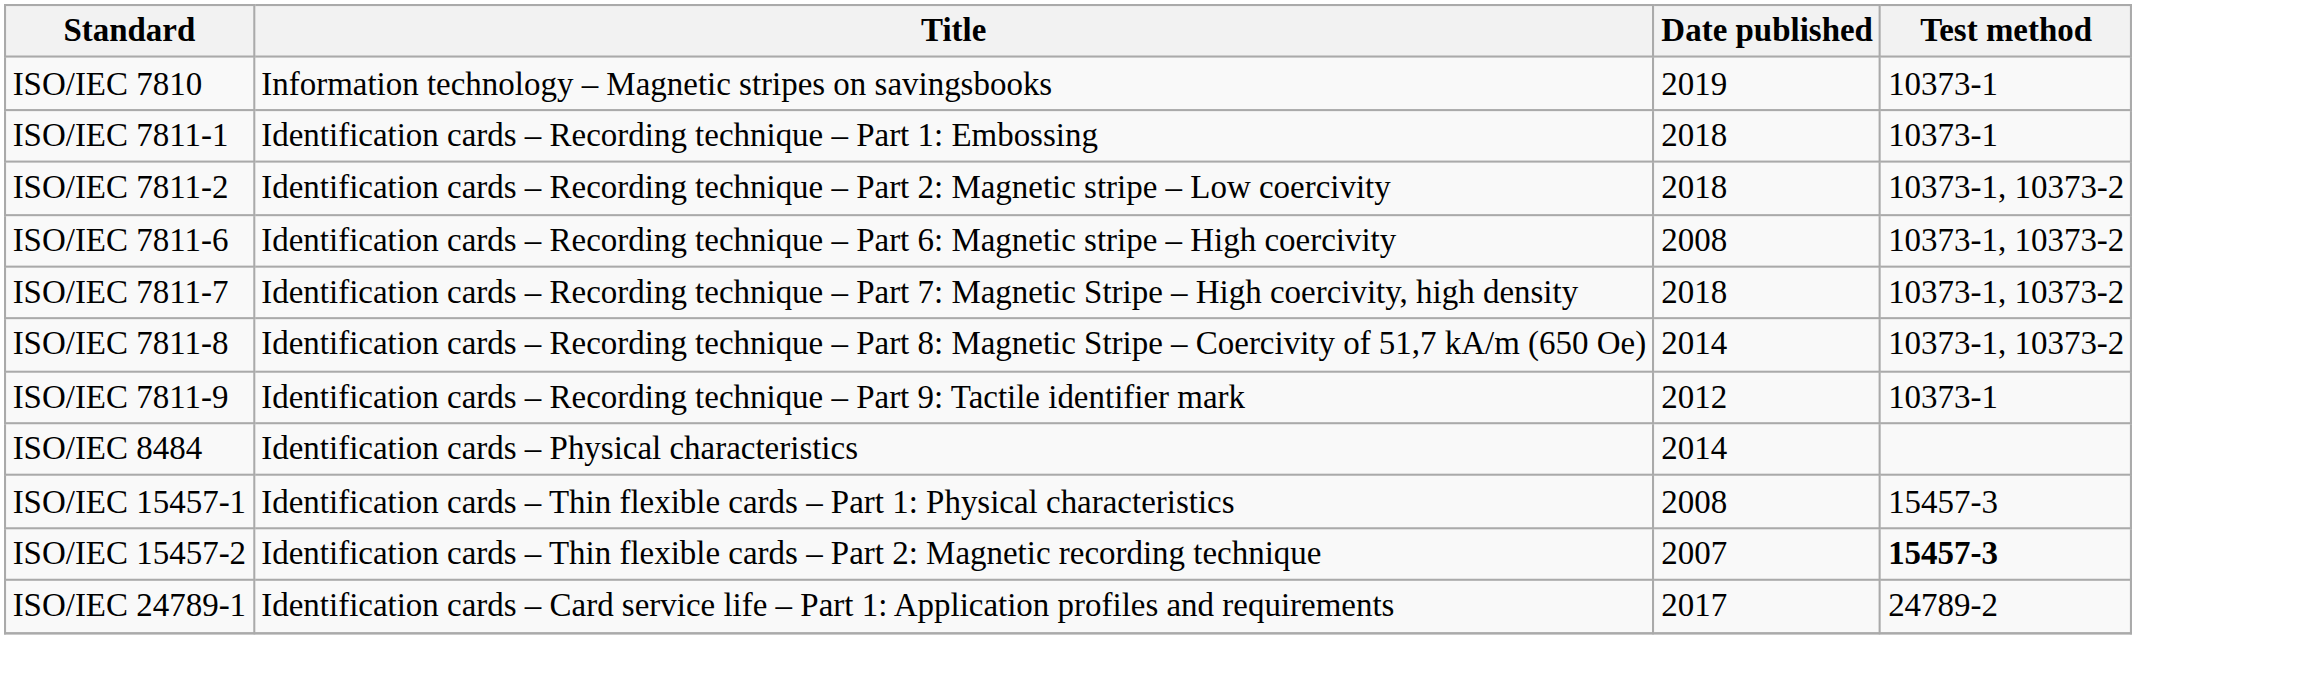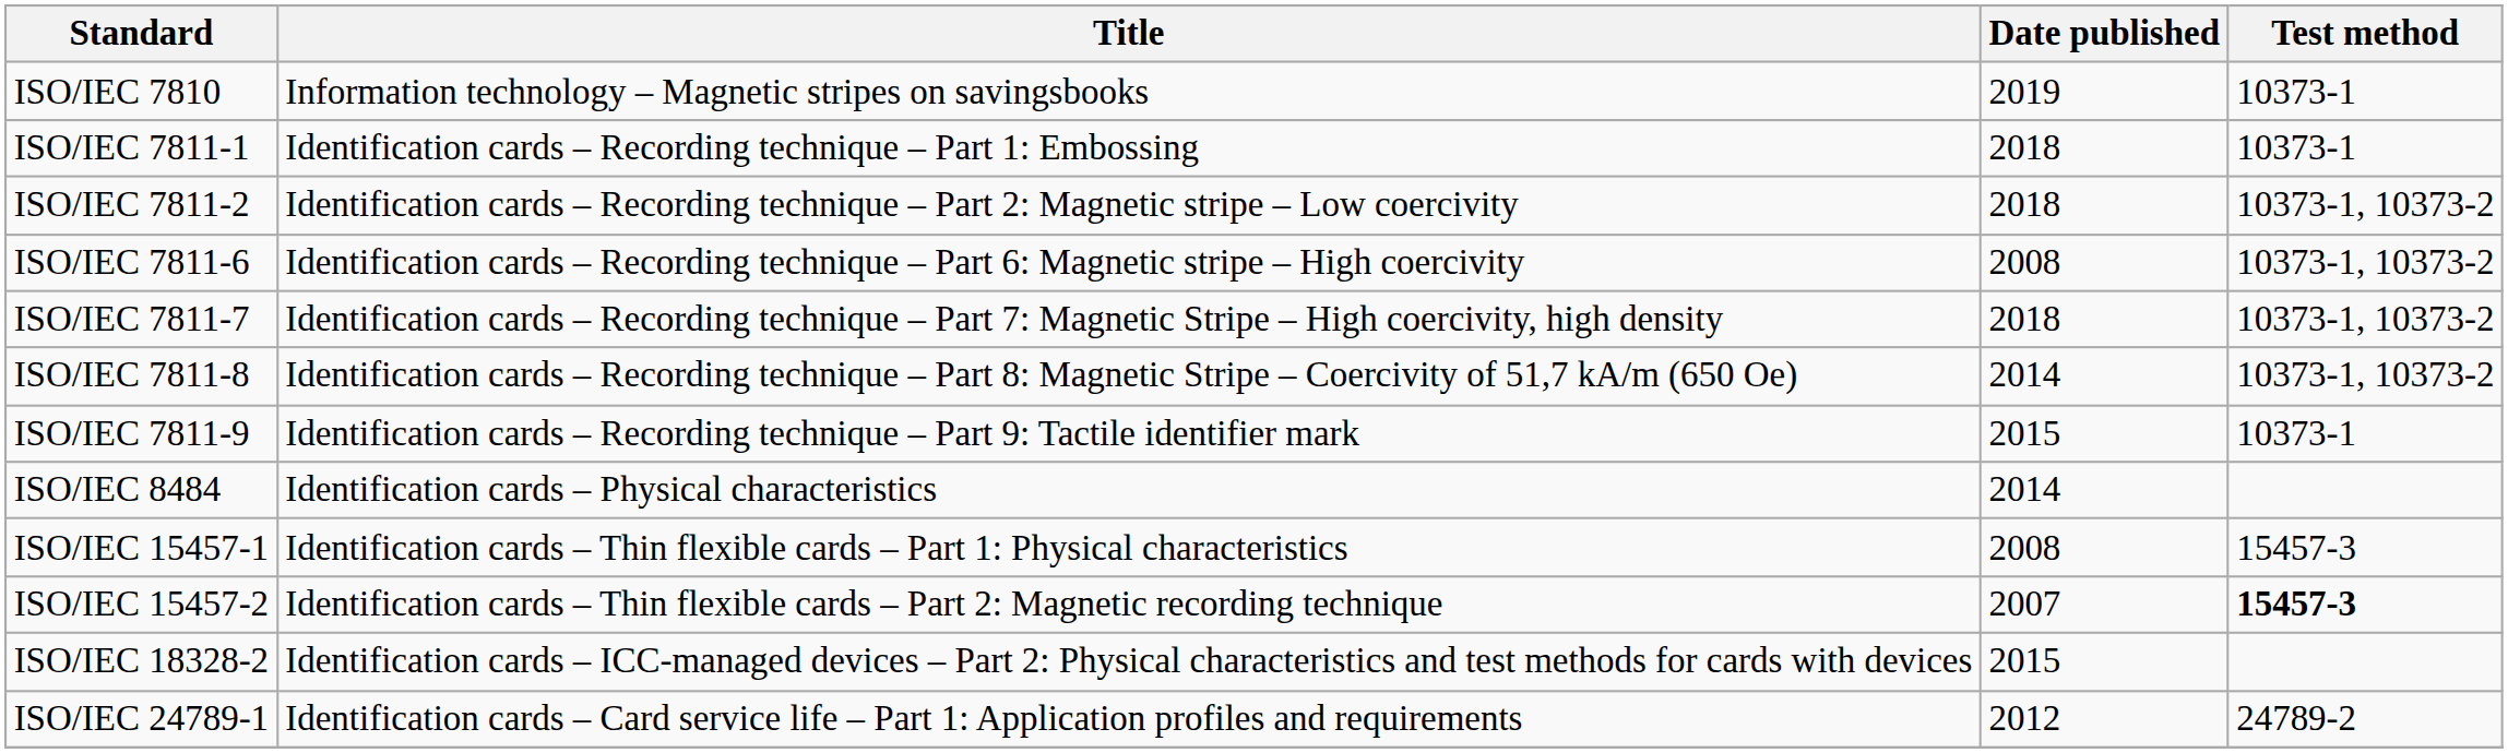ISO/IEC 7811-9 | Date published: 2012 -> 2015
+ row: ISO/IEC 18328-2 | Identification cards – ICC-managed devices – Part 2: Physical characteristics and test methods for cards with devices | 2015
ISO/IEC 24789-1 | Date published: 2017 -> 2012
